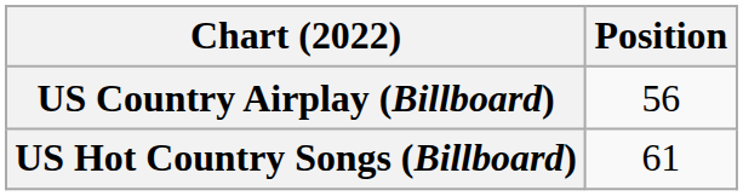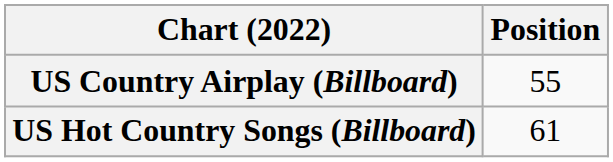US Country Airplay (Billboard) | Position: 56 -> 55
